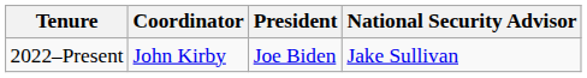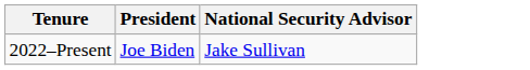- column: Coordinator | John Kirby
